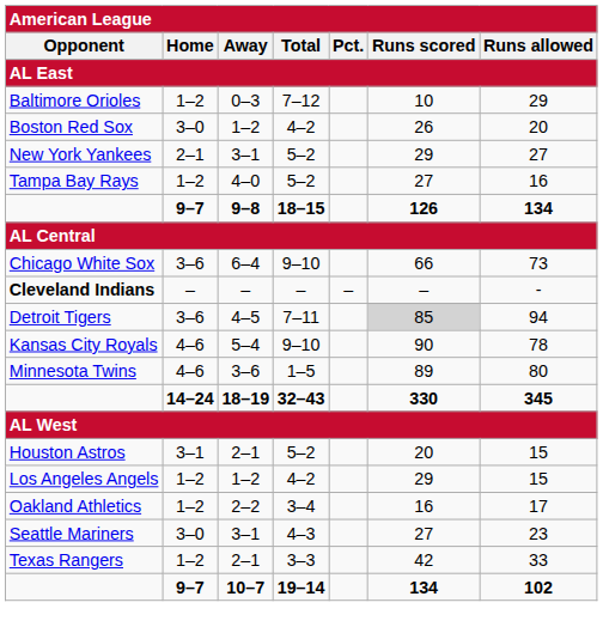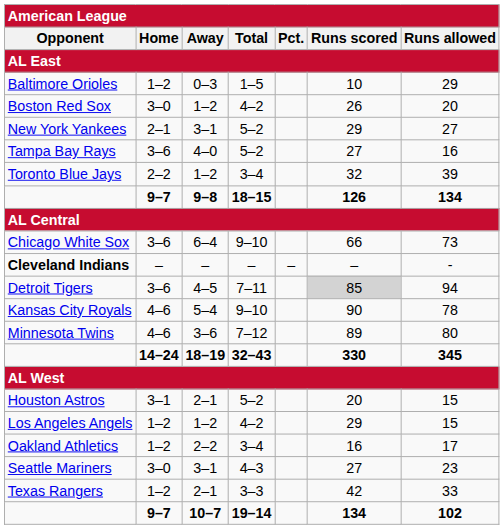Baltimore Orioles | Total: 7–12 -> 1–5
Tampa Bay Rays | Home: 1–2 -> 3–6
+ row: Toronto Blue Jays | 2–2 | 1–2 | 3–4 | 32 | 39
Minnesota Twins | Total: 1–5 -> 7–12
